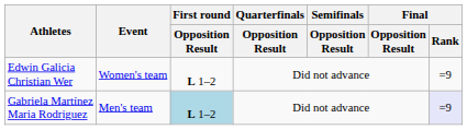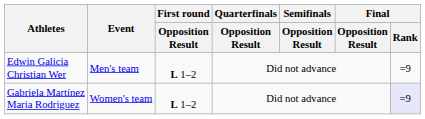Edwin Galicia Christian Wer | Event: Women's team -> Men's team
Gabriela Martínez Maria Rodriguez | Event: Men's team -> Women's team
Gabriela Martínez Maria Rodriguez | First round / Opposition Result: lightblue background -> no background
